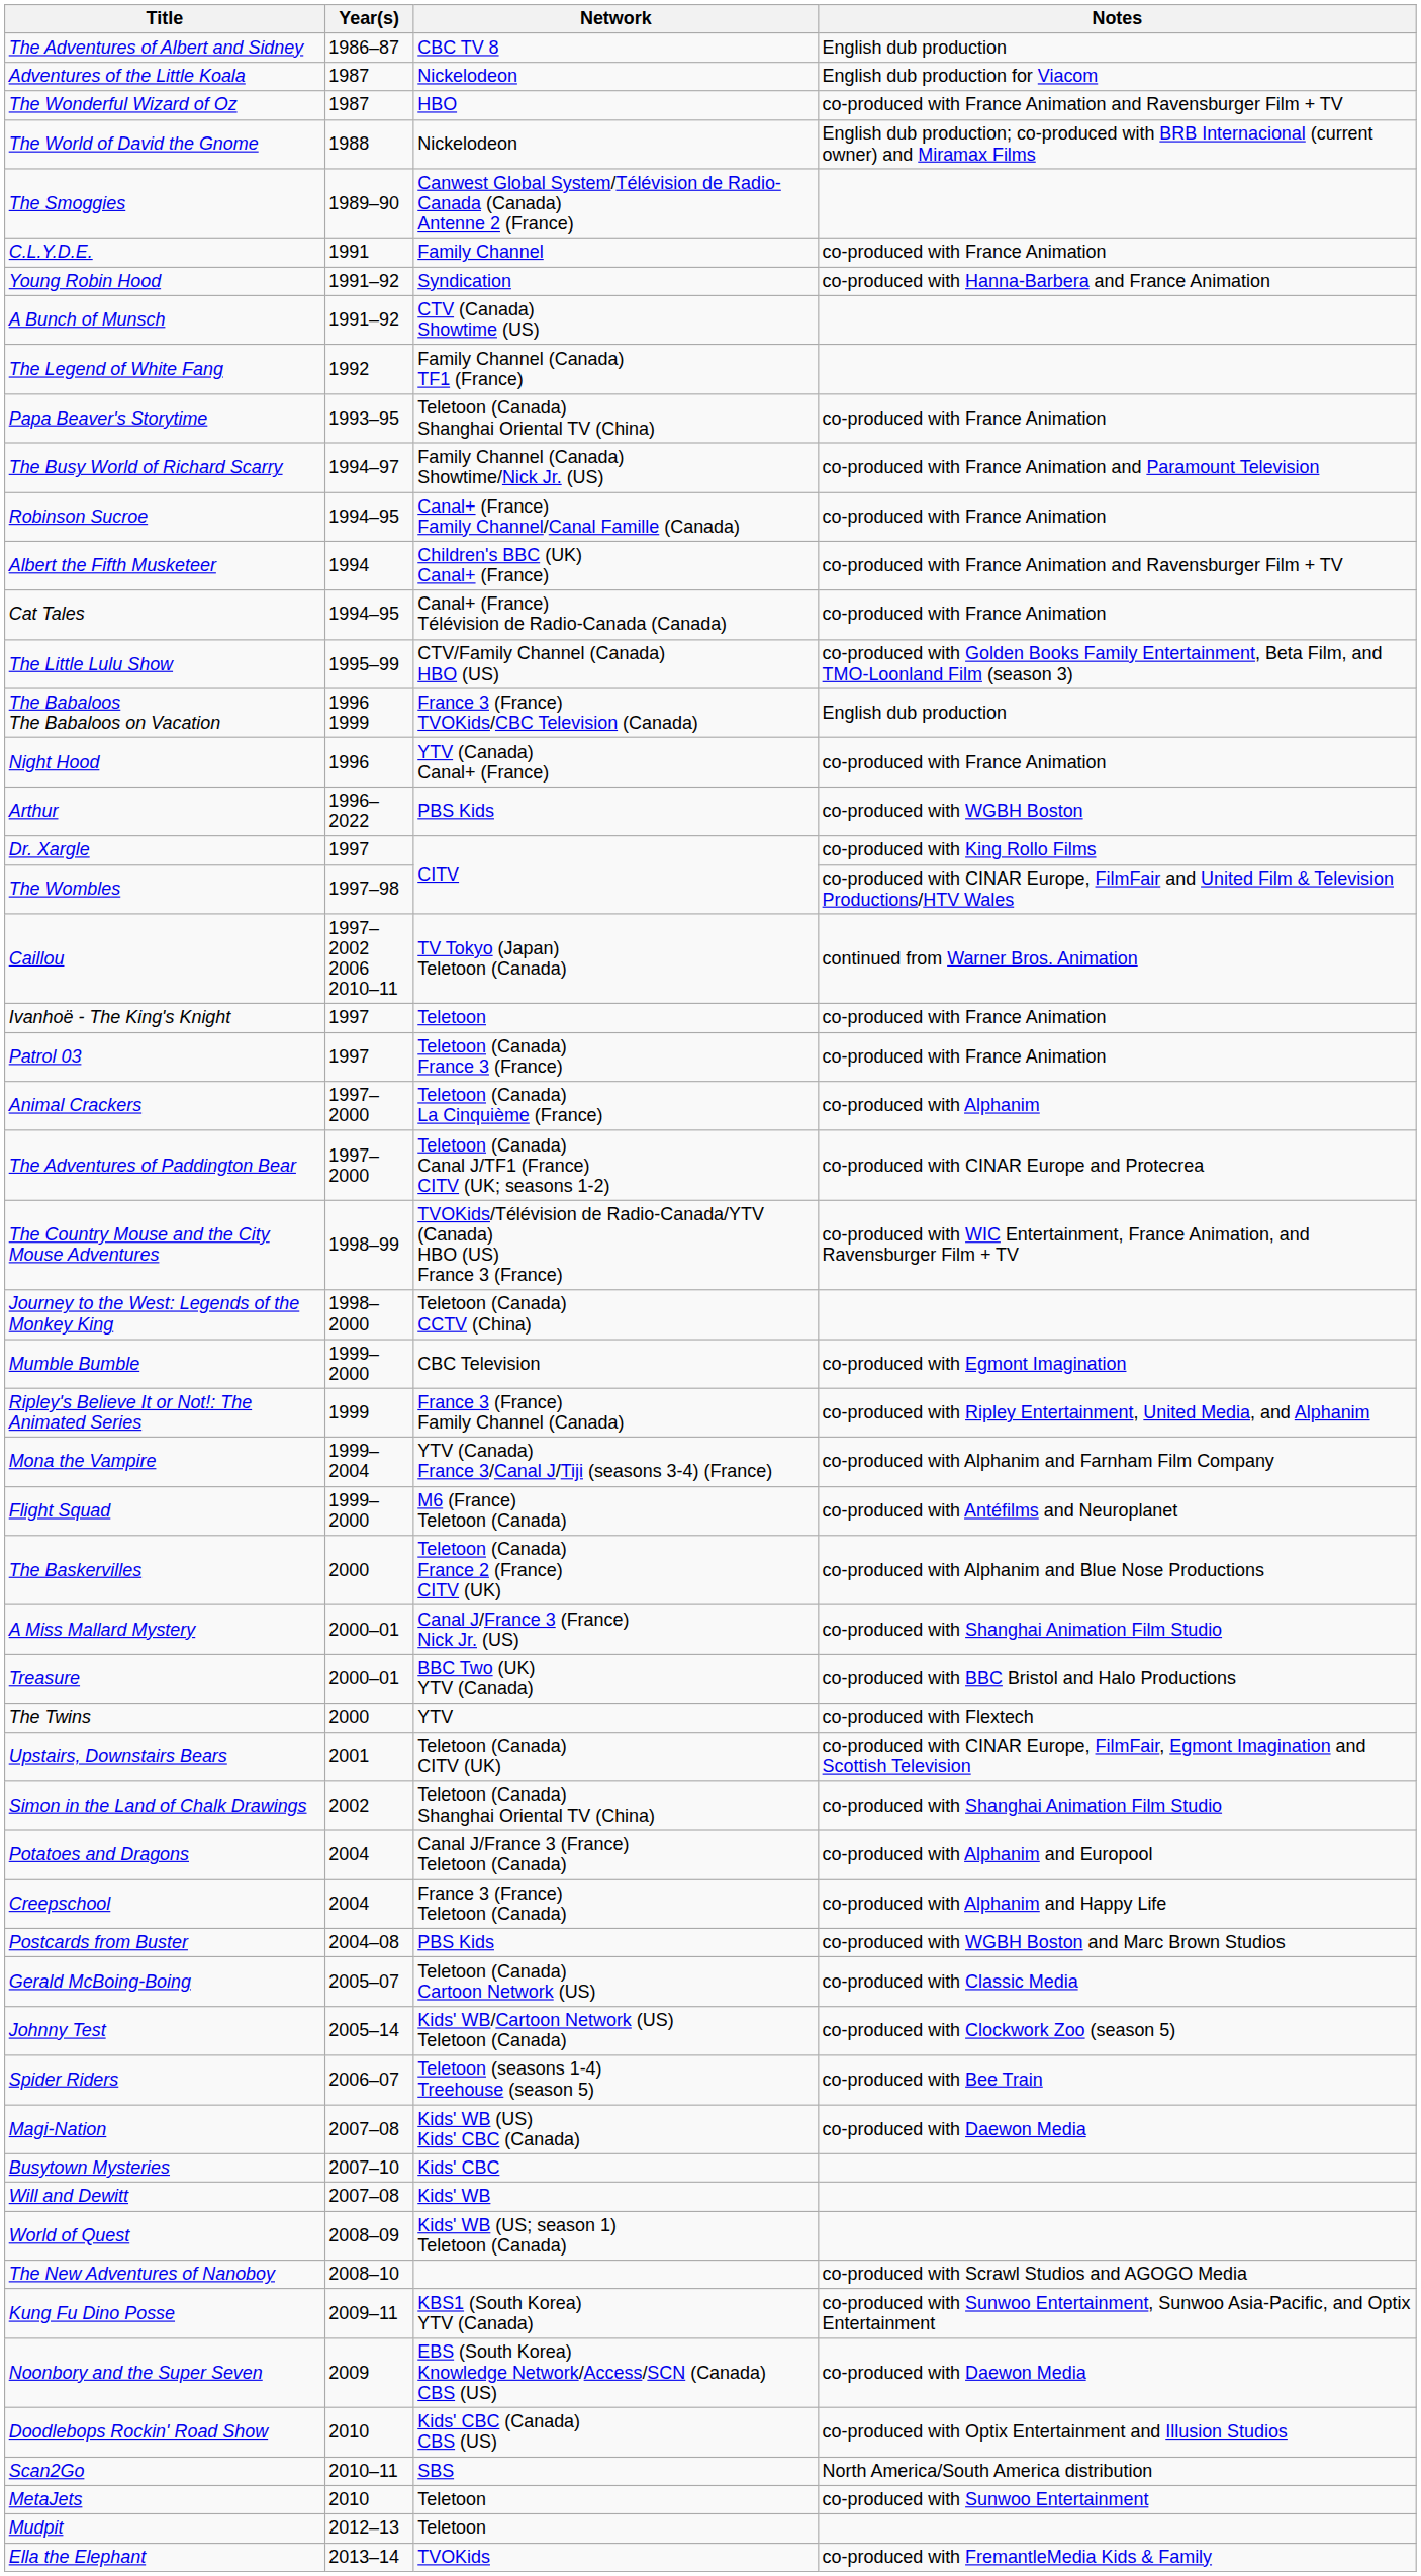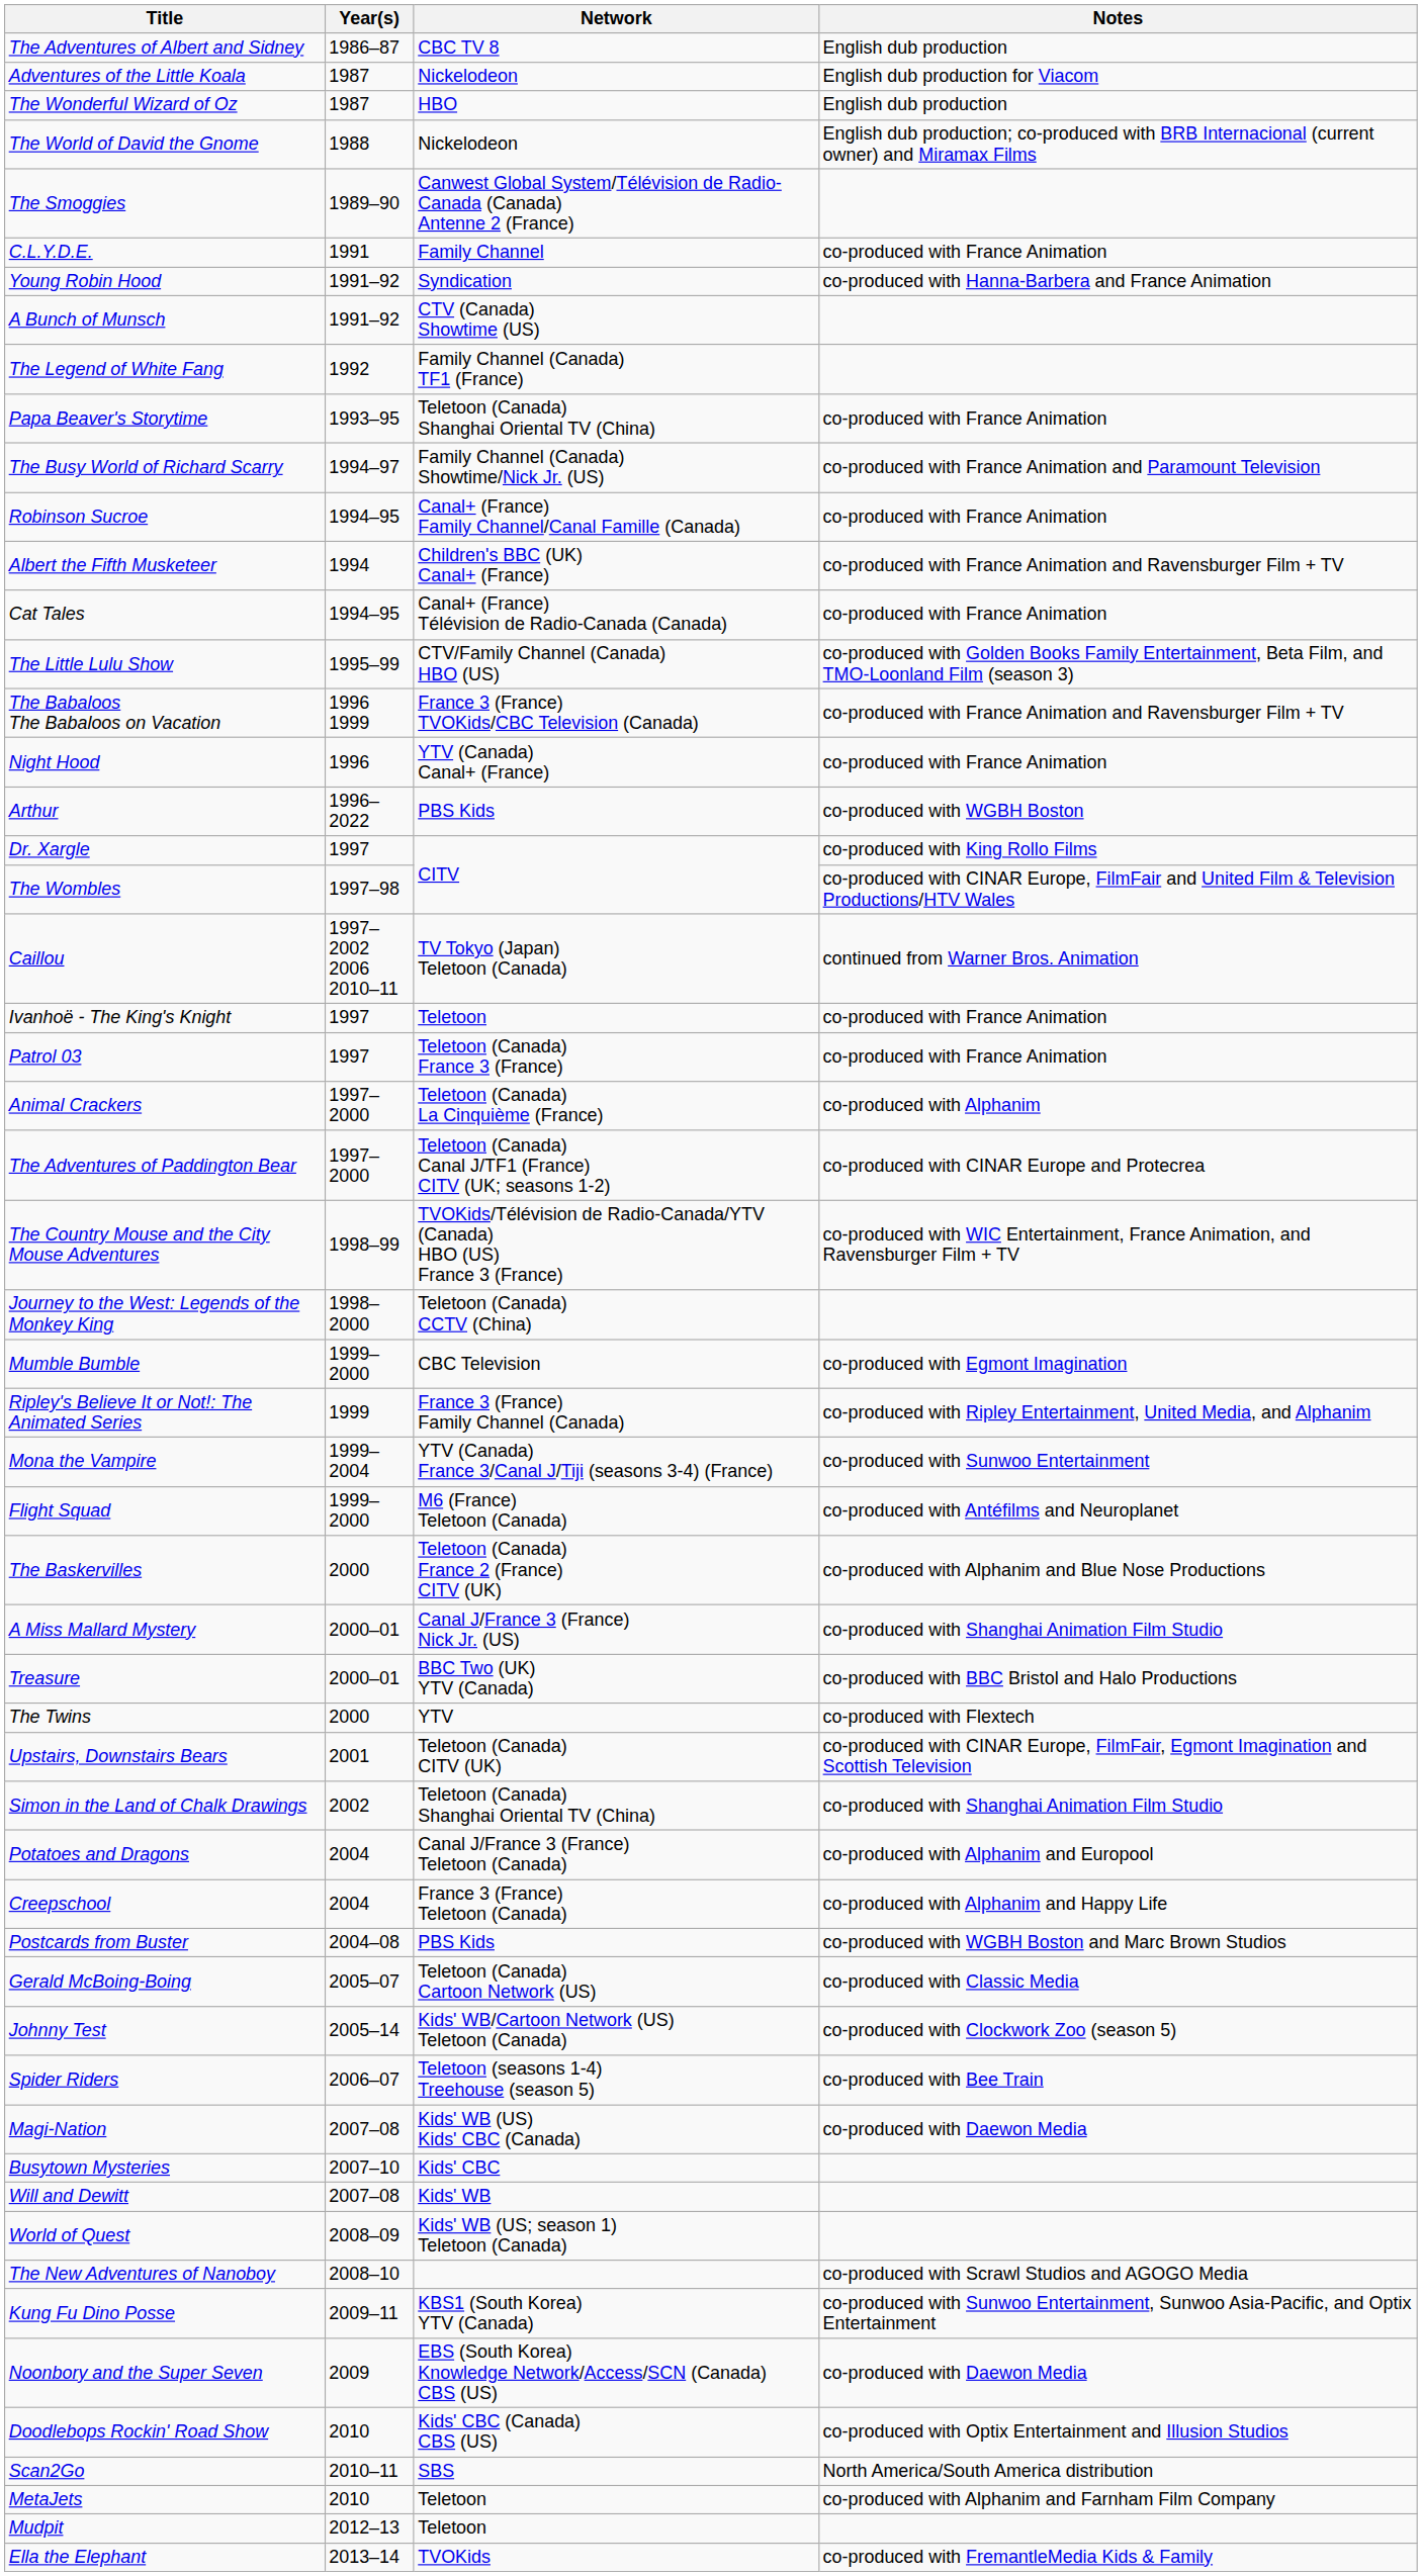The Wonderful Wizard of Oz | Notes: co-produced with France Animation and Ravensburger Film + TV -> English dub production
The Babaloos The Babaloos on Vacation | Notes: English dub production -> co-produced with France Animation and Ravensburger Film + TV
Mona the Vampire | Notes: co-produced with Alphanim and Farnham Film Company -> co-produced with Sunwoo Entertainment
MetaJets | Notes: co-produced with Sunwoo Entertainment -> co-produced with Alphanim and Farnham Film Company
